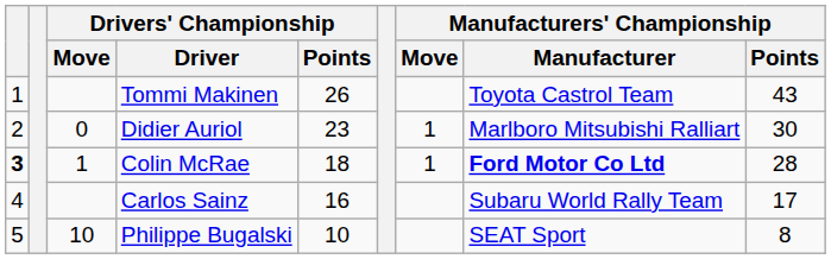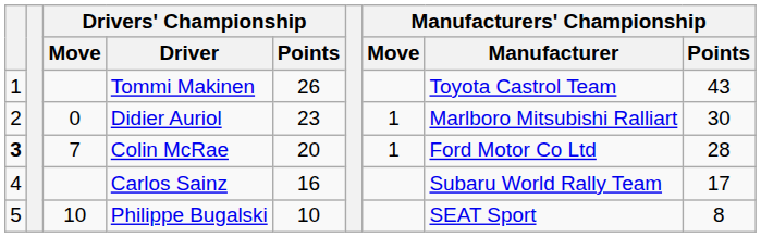Colin McRae | Drivers' Championship / Move: 1 -> 7
Colin McRae | Drivers' Championship / Points: 18 -> 20
Colin McRae | Manufacturers' Championship / Manufacturer: bold -> normal
